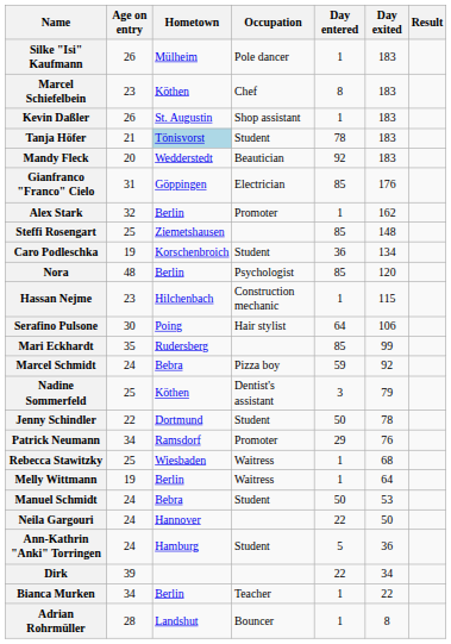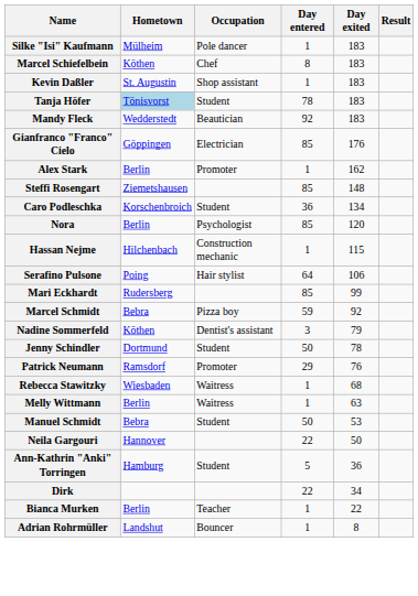- column: Age on entry | 26 | 23 | 26 | 21 | 20 | 31 | 32 | 25 | 19 | 48 | 23 | 30 | 35 | 24 | 25 | 22 | 34 | 25 | 19 | 24 | 24 | 24 | 39 | 34 | 28
Melly Wittmann | Day exited: 64 -> 63
